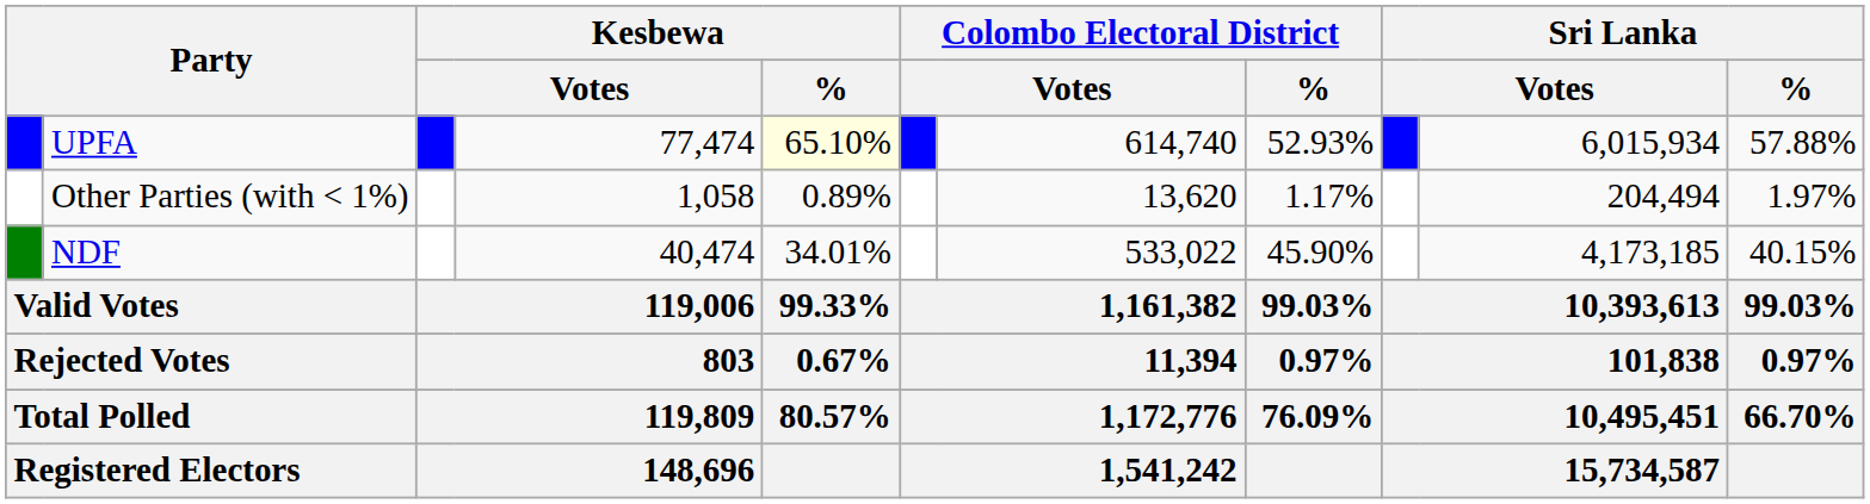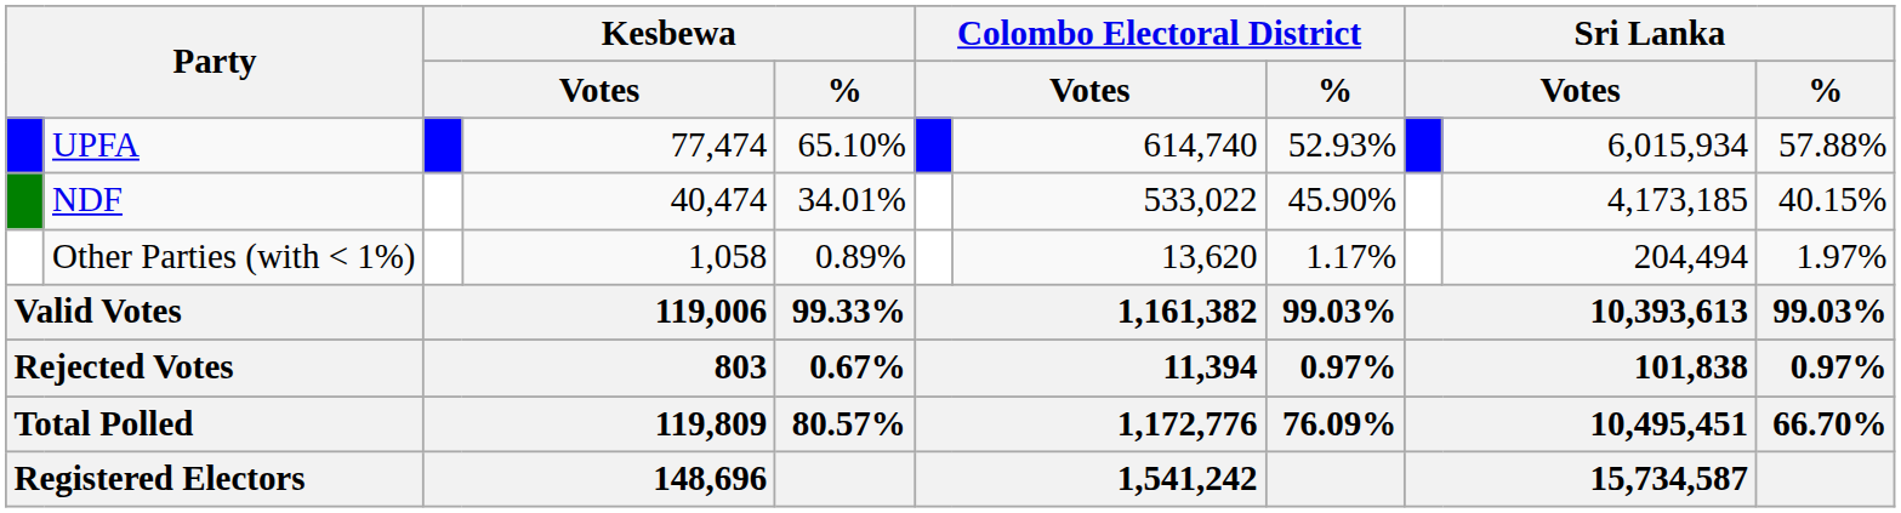UPFA | Kesbewa / %: lightyellow background -> no background
rows swapped: NDF <-> Other Parties (with < 1%)
